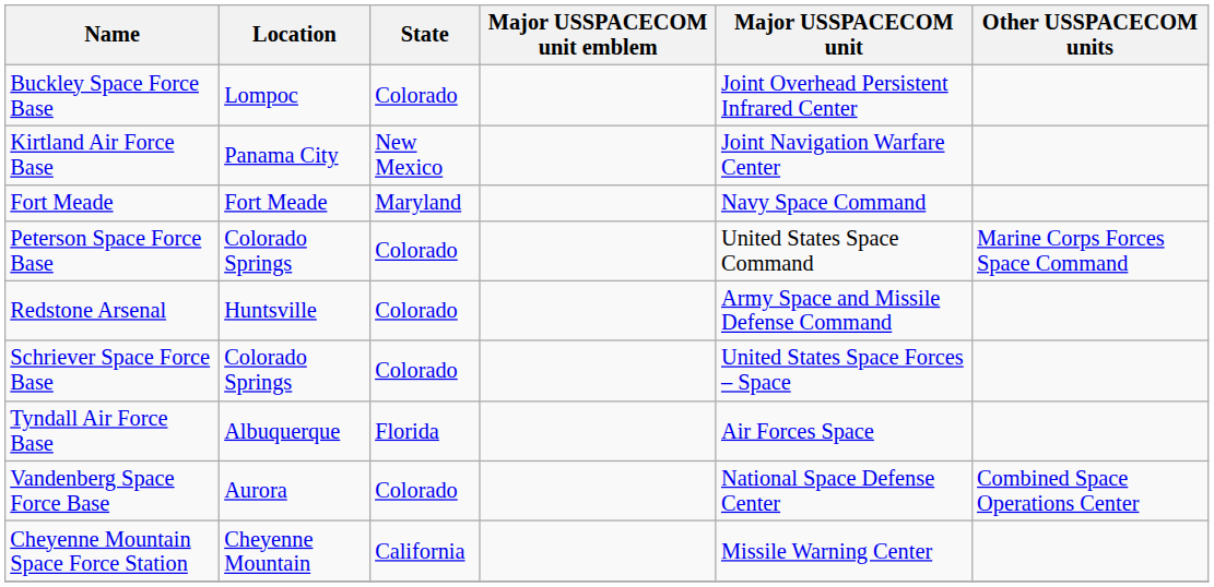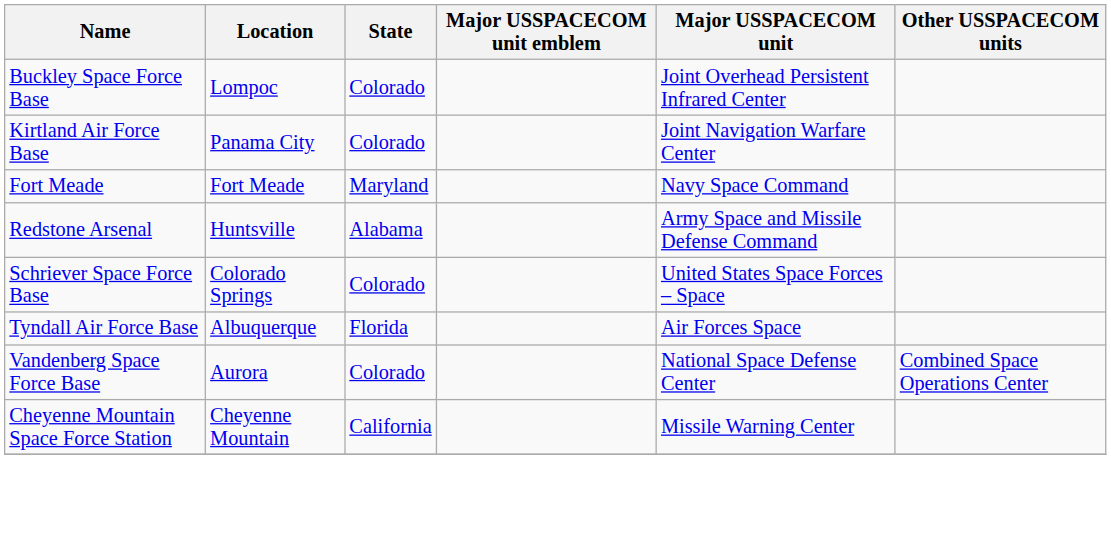Kirtland Air Force Base | State: New Mexico -> Colorado
- row: Peterson Space Force Base | Colorado Springs | Colorado | United States Space Command | Marine Corps Forces Space Command
Redstone Arsenal | State: Colorado -> Alabama
